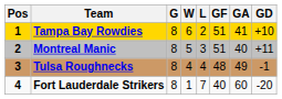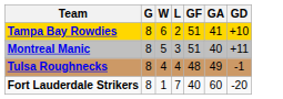- column: Pos | 1 | 2 | 3 | 4
